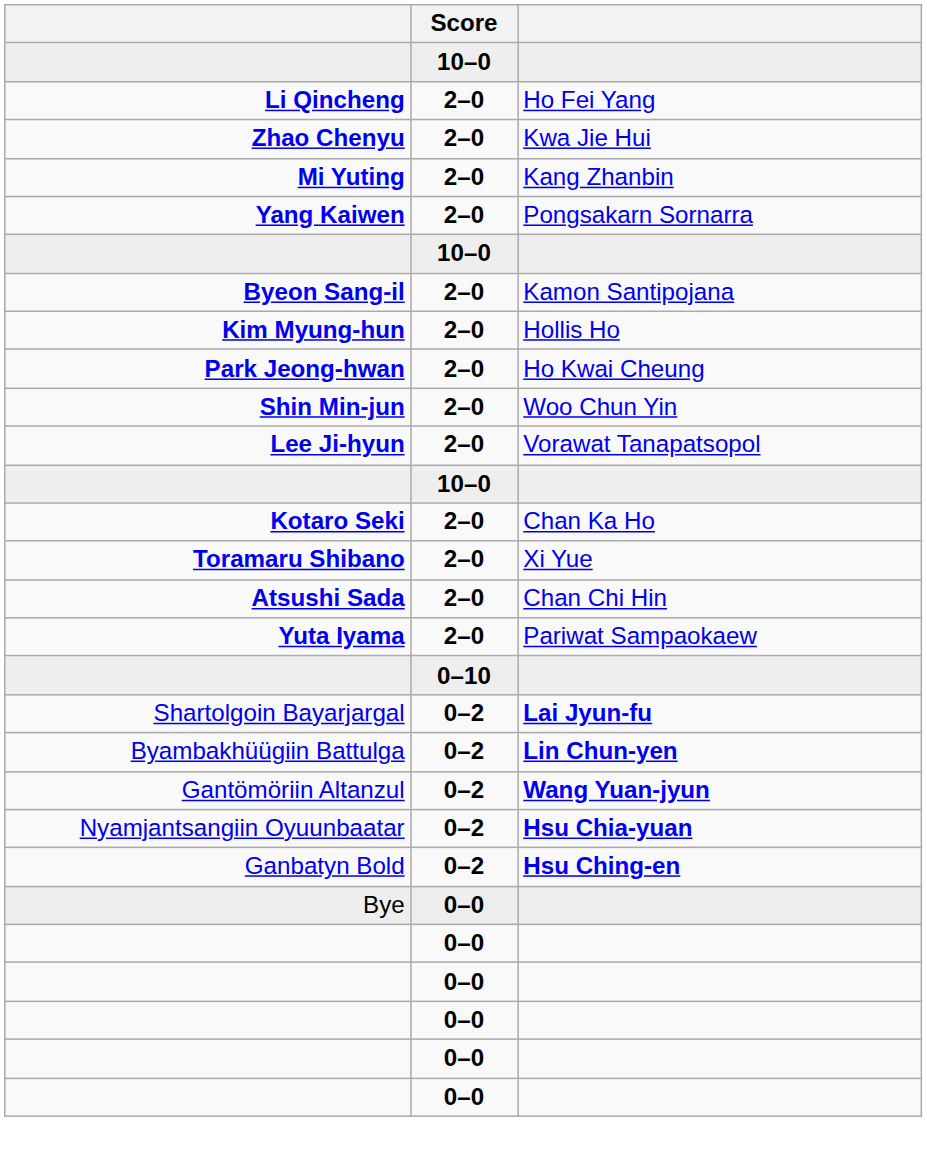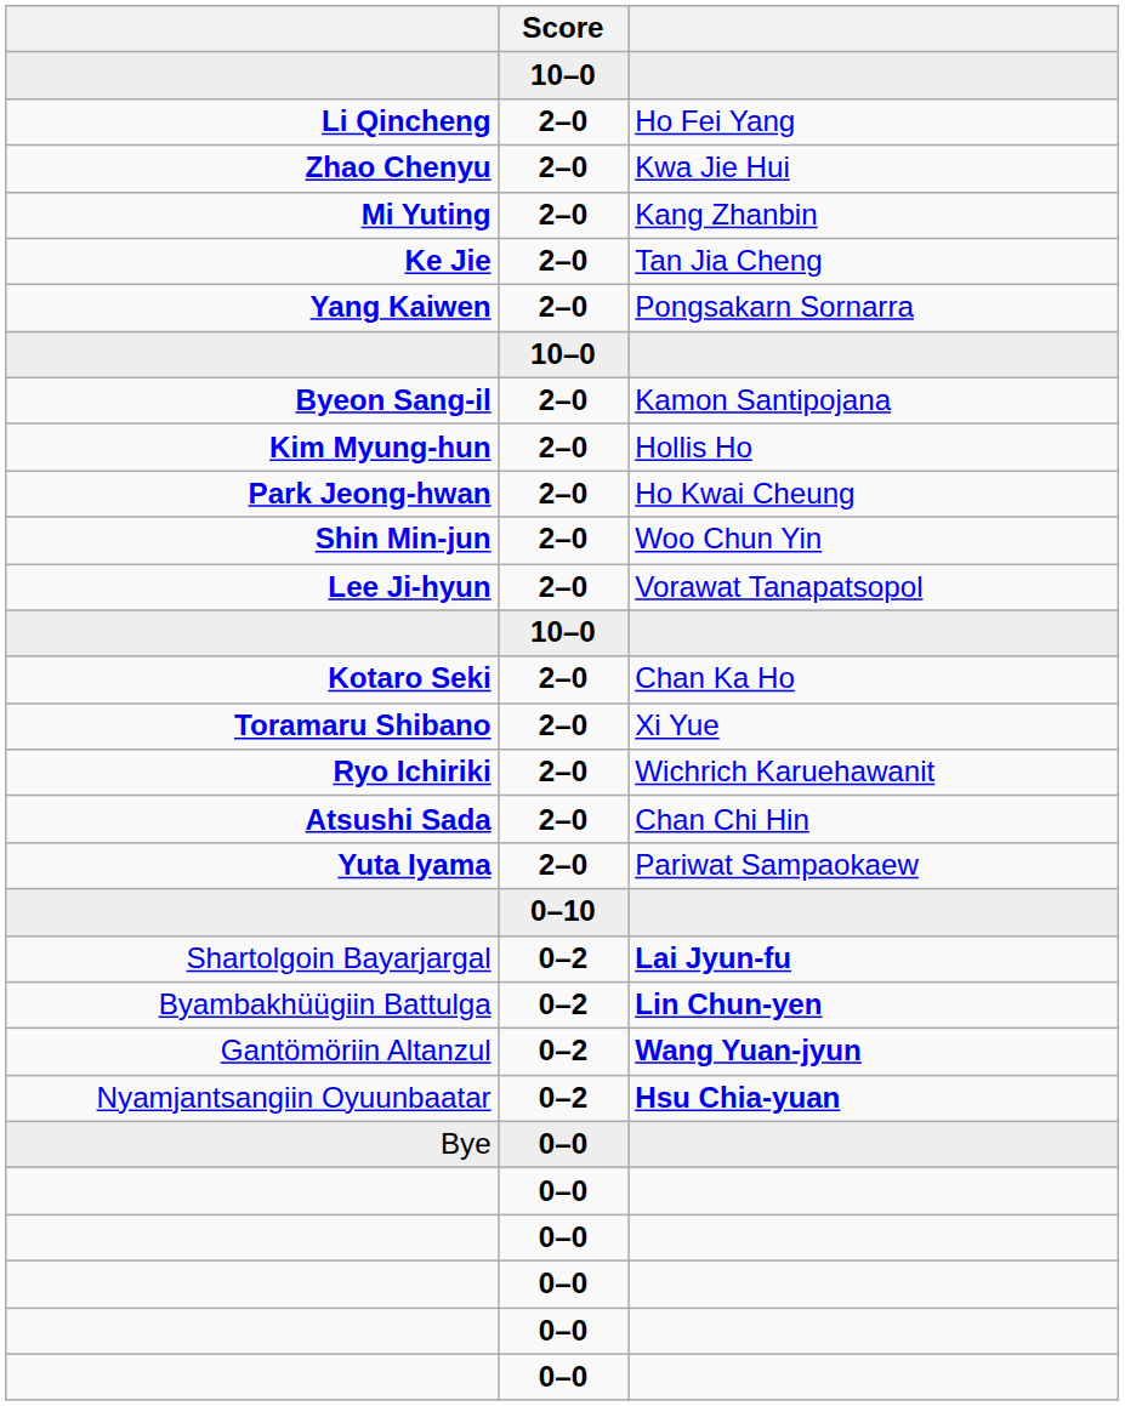+ row: Ke Jie | 2–0 | Tan Jia Cheng
+ row: Ryo Ichiriki | 2–0 | Wichrich Karuehawanit
- row: Ganbatyn Bold | 0–2 | Hsu Ching-en
